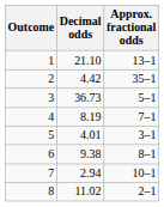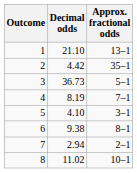5 | Decimal odds: 4.01 -> 4.10
7 | Approx. fractional odds: 10–1 -> 2–1
8 | Approx. fractional odds: 2–1 -> 10–1
